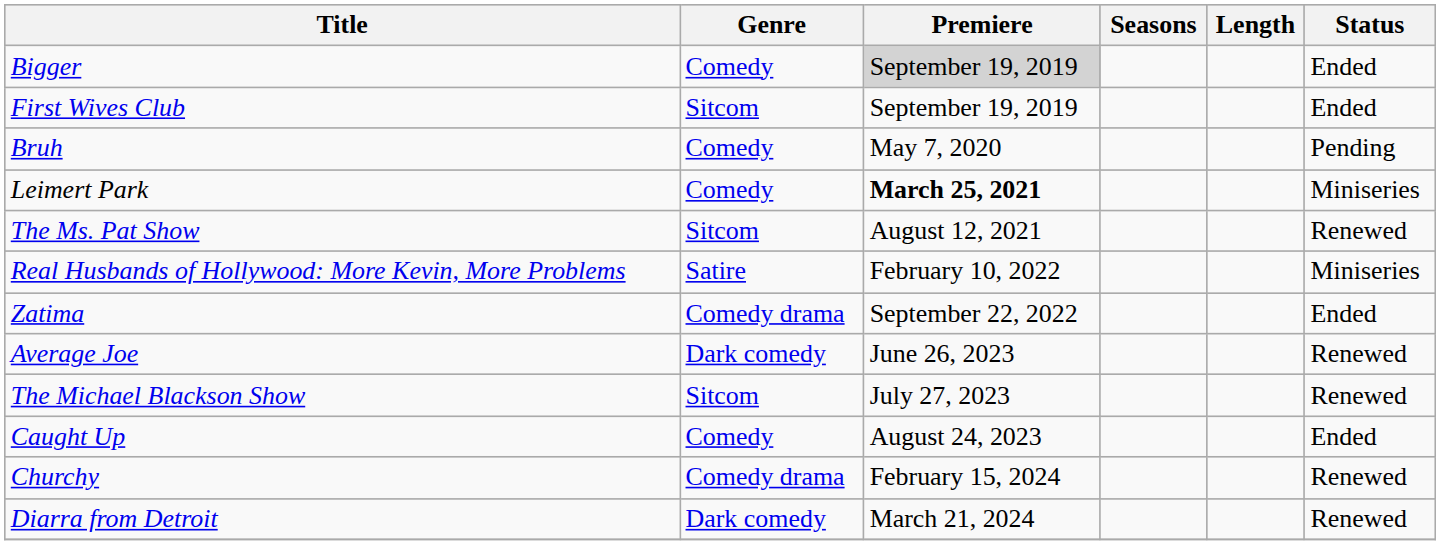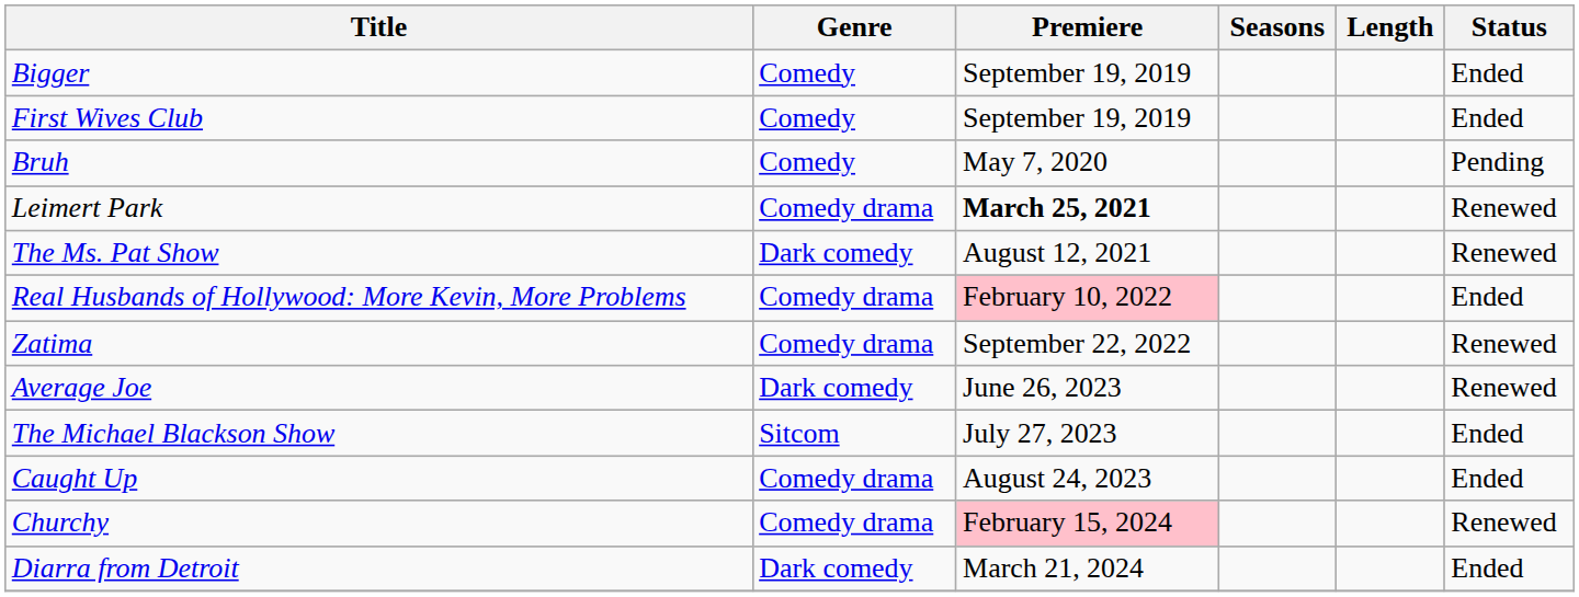Bigger | Premiere: lightgrey background -> no background
First Wives Club | Genre: Sitcom -> Comedy
Leimert Park | Genre: Comedy -> Comedy drama
Leimert Park | Status: Miniseries -> Renewed
The Ms. Pat Show | Genre: Sitcom -> Dark comedy
Real Husbands of Hollywood: More Kevin, More Problems | Genre: Satire -> Comedy drama
Real Husbands of Hollywood: More Kevin, More Problems | Premiere: no background -> pink background
Real Husbands of Hollywood: More Kevin, More Problems | Status: Miniseries -> Ended
Zatima | Status: Ended -> Renewed
The Michael Blackson Show | Status: Renewed -> Ended
Caught Up | Genre: Comedy -> Comedy drama
Churchy | Premiere: no background -> pink background
Diarra from Detroit | Status: Renewed -> Ended
